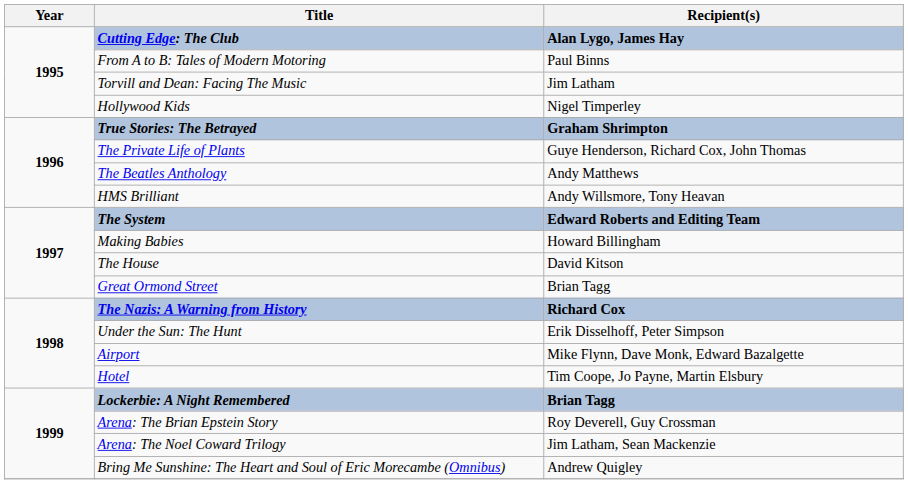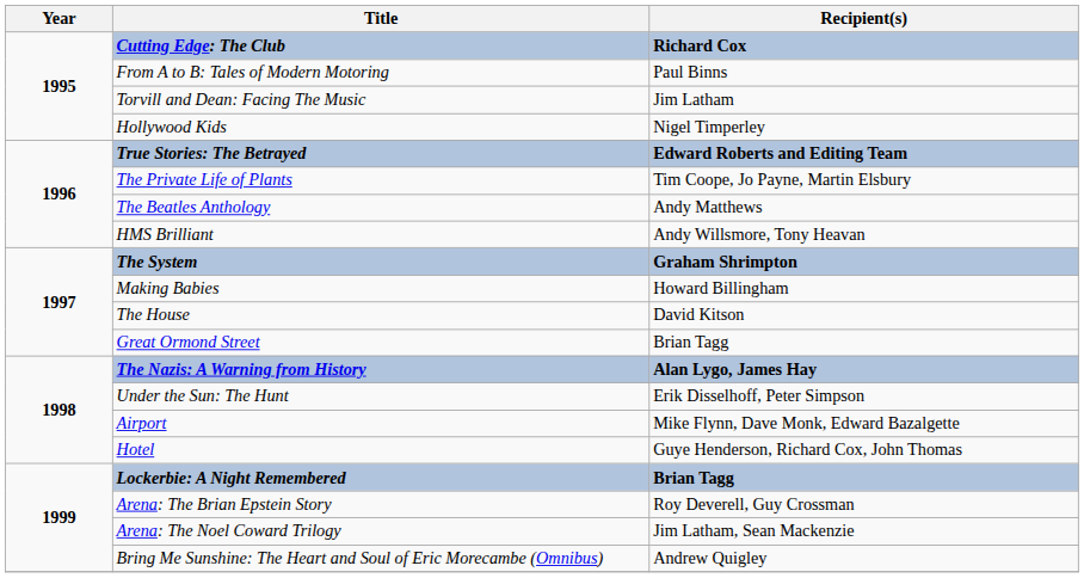Cutting Edge: The Club | Recipient(s): Alan Lygo, James Hay -> Richard Cox
True Stories: The Betrayed | Recipient(s): Graham Shrimpton -> Edward Roberts and Editing Team
The Private Life of Plants | Recipient(s): Guye Henderson, Richard Cox, John Thomas -> Tim Coope, Jo Payne, Martin Elsbury
The System | Recipient(s): Edward Roberts and Editing Team -> Graham Shrimpton
The Nazis: A Warning from History | Recipient(s): Richard Cox -> Alan Lygo, James Hay
Hotel | Recipient(s): Tim Coope, Jo Payne, Martin Elsbury -> Guye Henderson, Richard Cox, John Thomas
